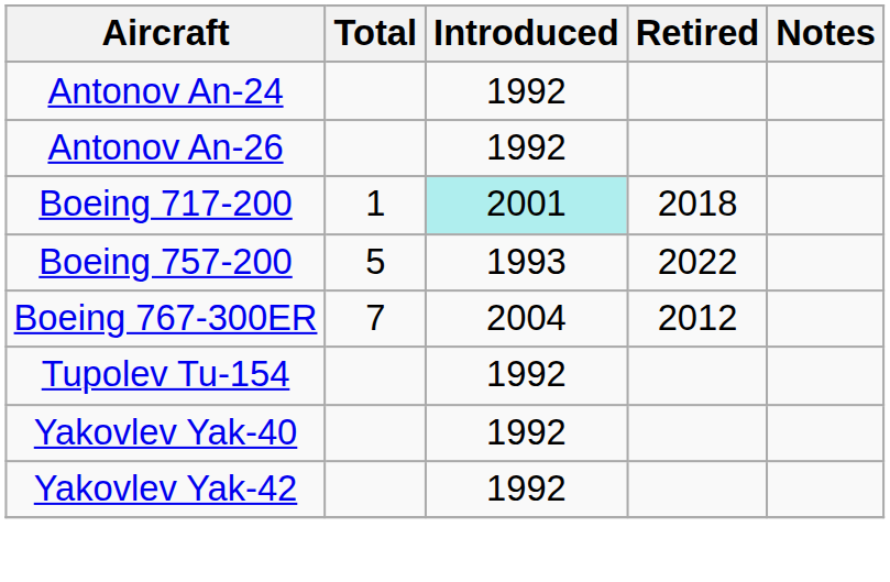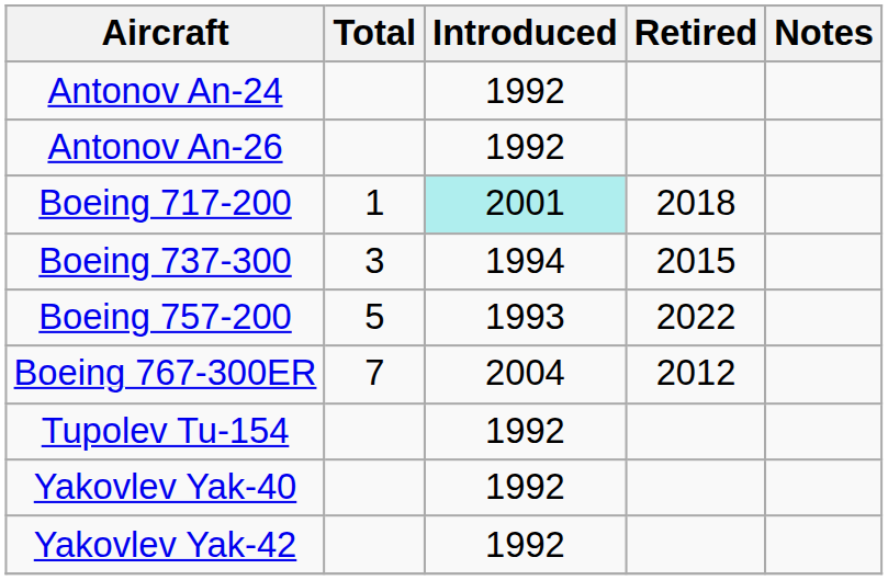+ row: Boeing 737-300 | 3 | 1994 | 2015
